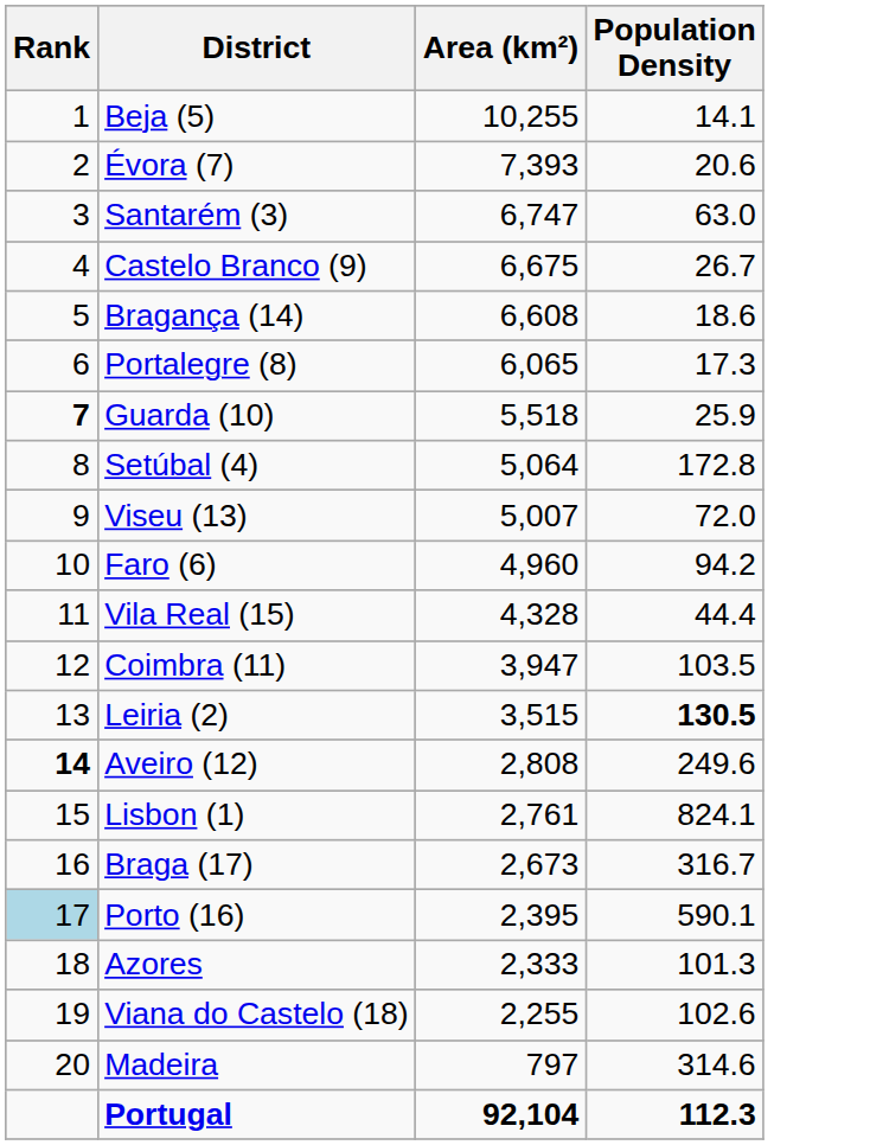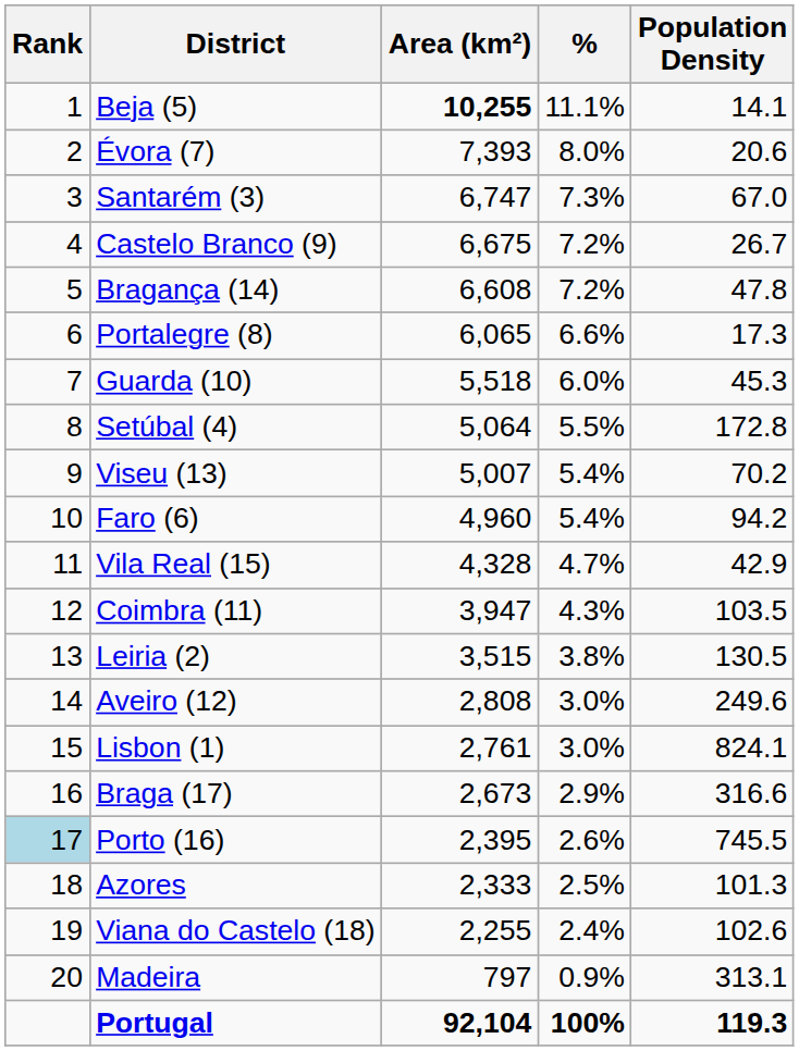+ column: % | 11.1% | 8.0% | 7.3% | 7.2% | 7.2% | 6.6% | 6.0% | 5.5% | 5.4% | 5.4% | 4.7% | 4.3% | 3.8% | 3.0% | 3.0% | 2.9% | 2.6% | 2.5% | 2.4% | 0.9% | 100%
Beja (5) | Area (km²): normal -> bold
Santarém (3) | Population Density: 63.0 -> 67.0
Bragança (14) | Population Density: 18.6 -> 47.8
Guarda (10) | Rank: bold -> normal
Guarda (10) | Population Density: 25.9 -> 45.3
Viseu (13) | Population Density: 72.0 -> 70.2
Vila Real (15) | Population Density: 44.4 -> 42.9
Leiria (2) | Population Density: bold -> normal
Aveiro (12) | Rank: bold -> normal
Braga (17) | Population Density: 316.7 -> 316.6
Porto (16) | Population Density: 590.1 -> 745.5
Madeira | Population Density: 314.6 -> 313.1
Portugal | Population Density: 112.3 -> 119.3
